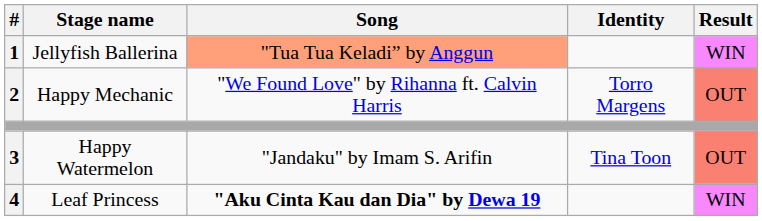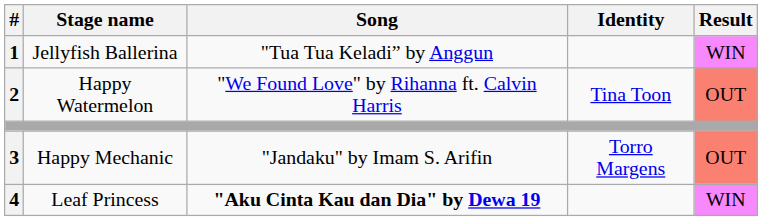1 | Song: lightsalmon background -> no background
2 | Stage name: Happy Mechanic -> Happy Watermelon
2 | Identity: Torro Margens -> Tina Toon
3 | Stage name: Happy Watermelon -> Happy Mechanic
3 | Identity: Tina Toon -> Torro Margens
